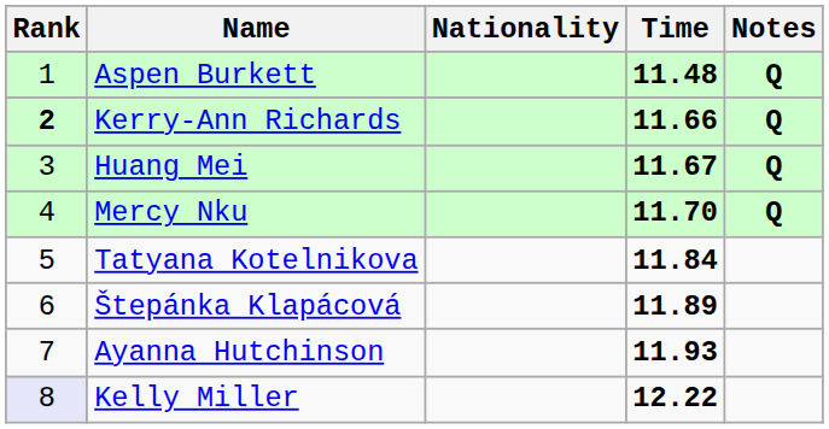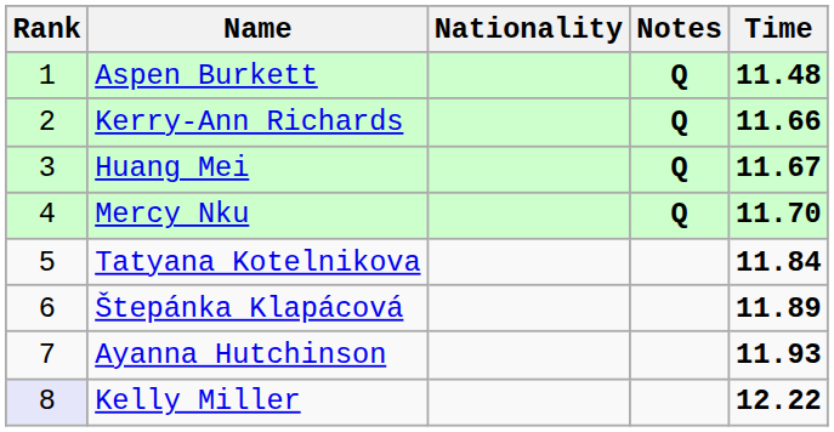columns swapped: Time <-> Notes
Kerry-Ann Richards | Rank: bold -> normal
